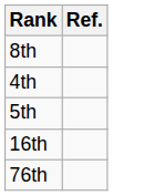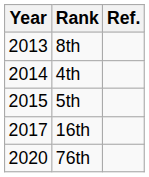+ column: Year | 2013 | 2014 | 2015 | 2017 | 2020
